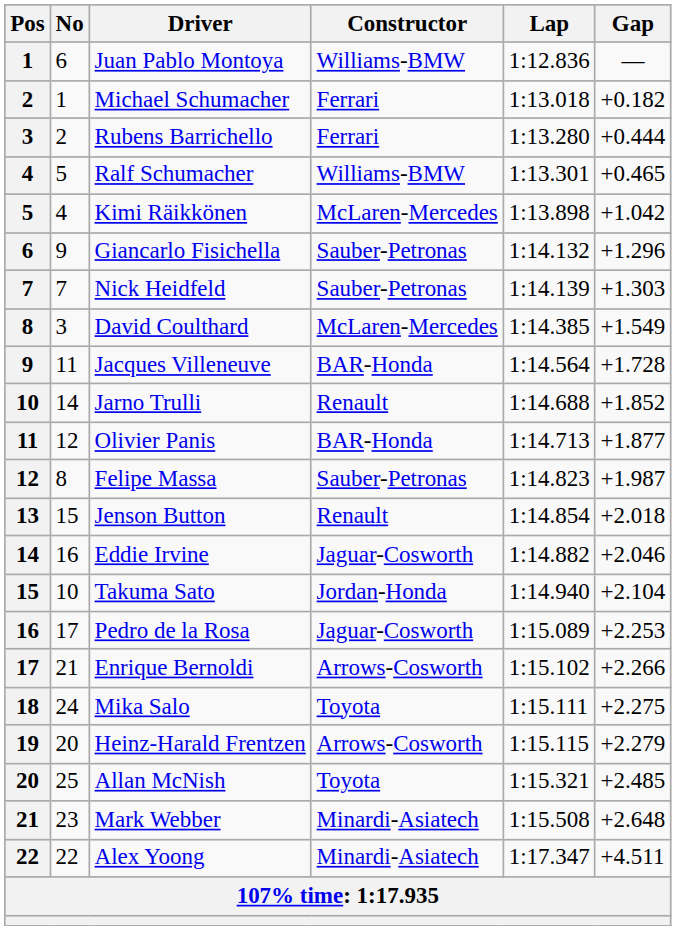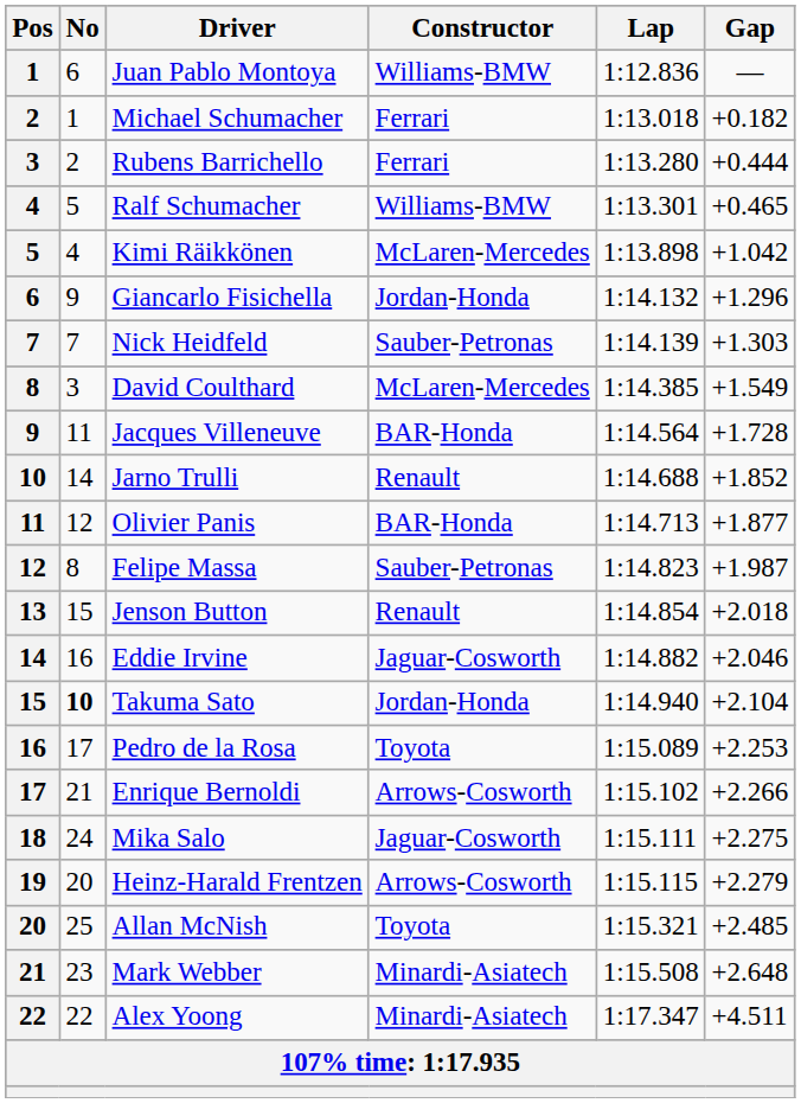Giancarlo Fisichella | Constructor: Sauber-Petronas -> Jordan-Honda
Takuma Sato | No: normal -> bold
Pedro de la Rosa | Constructor: Jaguar-Cosworth -> Toyota
Mika Salo | Constructor: Toyota -> Jaguar-Cosworth
